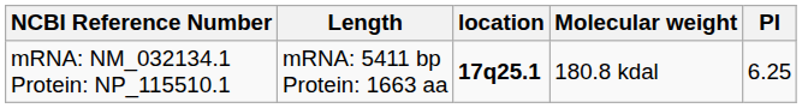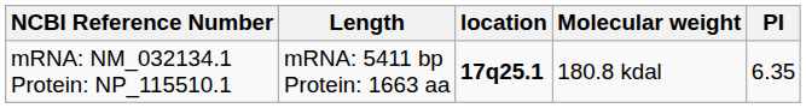mRNA: NM_032134.1 Protein: NP_115510.1 | PI: 6.25 -> 6.35
